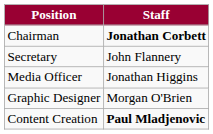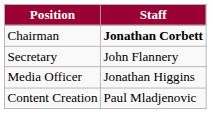- row: Graphic Designer | Morgan O'Brien
Content Creation | Staff: bold -> normal
